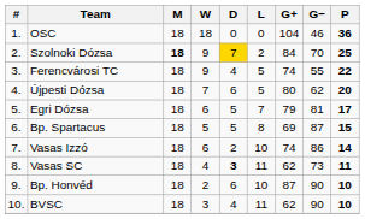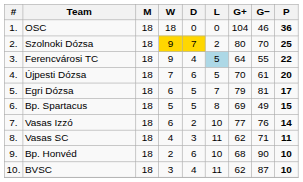Szolnoki Dózsa | M: bold -> normal
Szolnoki Dózsa | W: no background -> gold background
Szolnoki Dózsa | G+: 84 -> 80
Ferencvárosi TC | L: no background -> lightblue background
Ferencvárosi TC | G+: 74 -> 64
Újpesti Dózsa | G+: 80 -> 70
Újpesti Dózsa | G−: 62 -> 61
Bp. Spartacus | G−: 87 -> 49
Vasas Izzó | G+: 74 -> 77
Vasas Izzó | G−: 86 -> 76
Vasas SC | D: bold -> normal
Vasas SC | G−: 73 -> 71
Bp. Honvéd | G+: 87 -> 68
BVSC | G−: 90 -> 87
